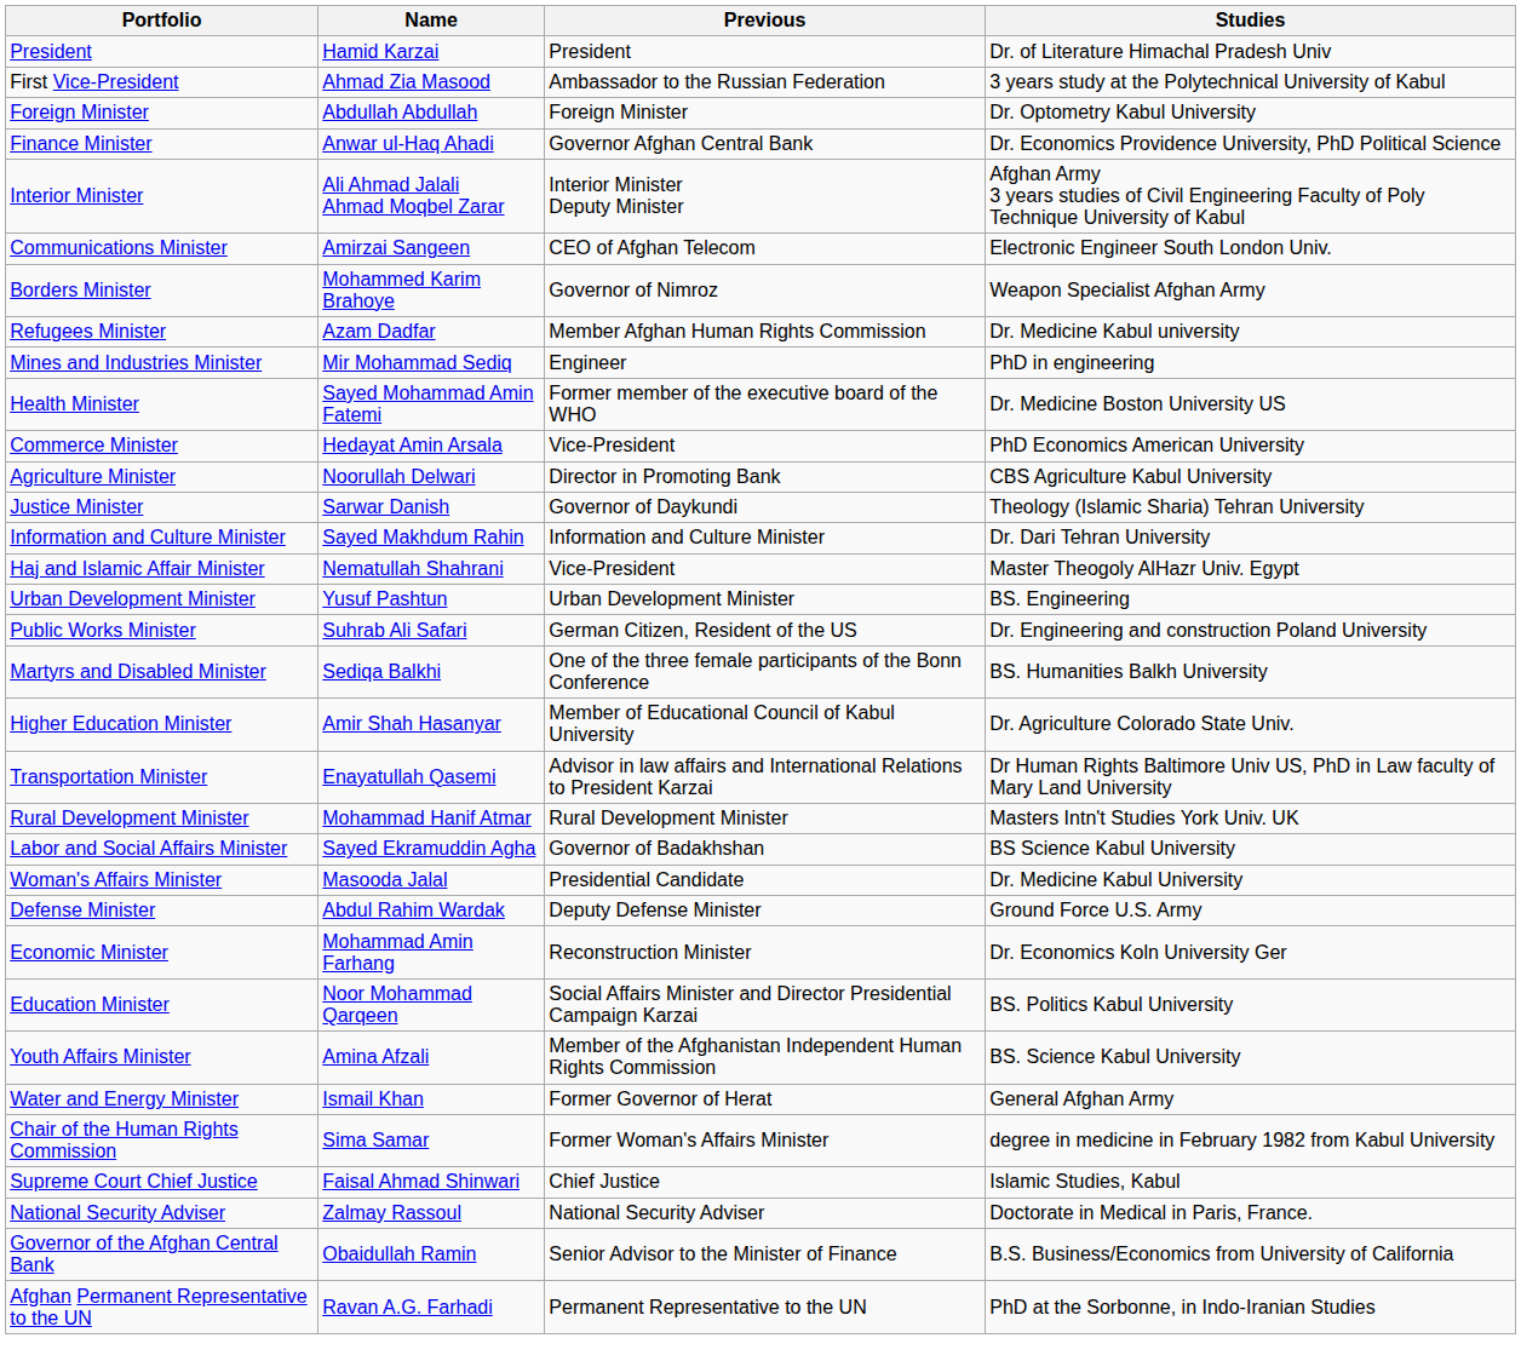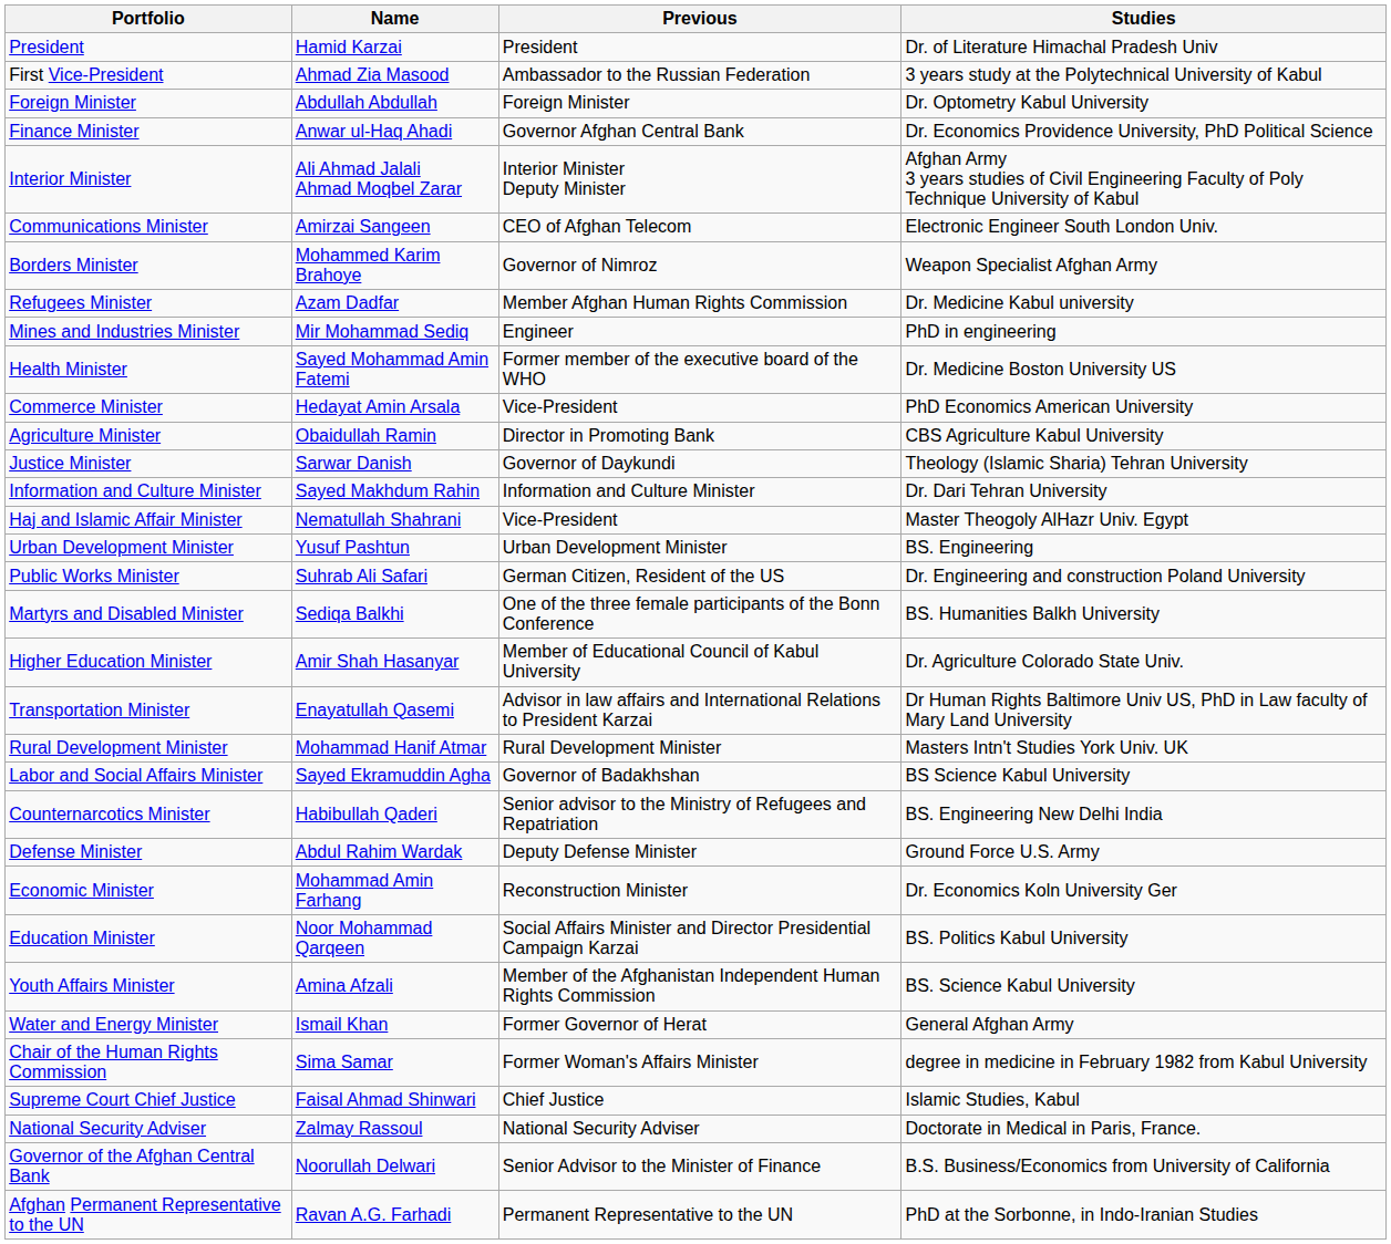Agriculture Minister | Name: Noorullah Delwari -> Obaidullah Ramin
- row: Woman's Affairs Minister | Masooda Jalal | Presidential Candidate | Dr. Medicine Kabul University
+ row: Counternarcotics Minister | Habibullah Qaderi | Senior advisor to the Ministry of Refugees and Repatriation | BS. Engineering New Delhi India
Governor of the Afghan Central Bank | Name: Obaidullah Ramin -> Noorullah Delwari
